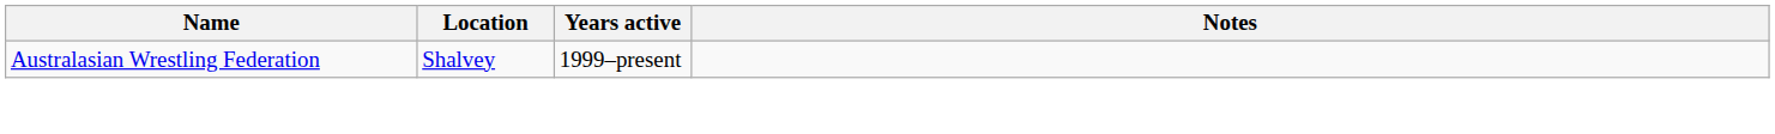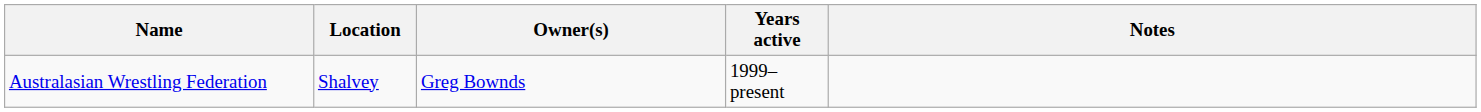+ column: Owner(s) | Greg Bownds
